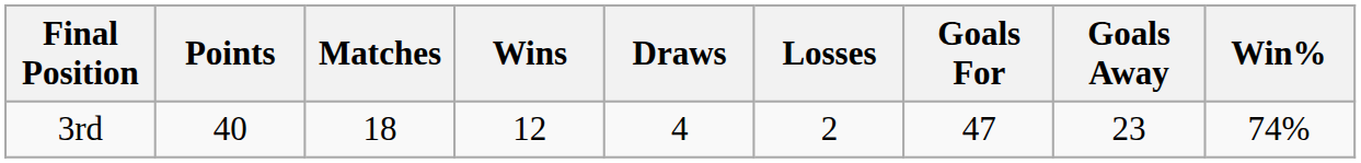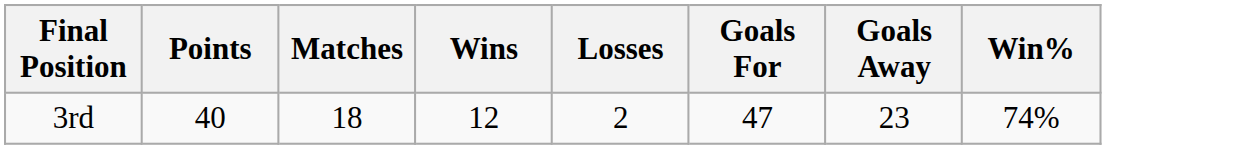- column: Draws | 4
